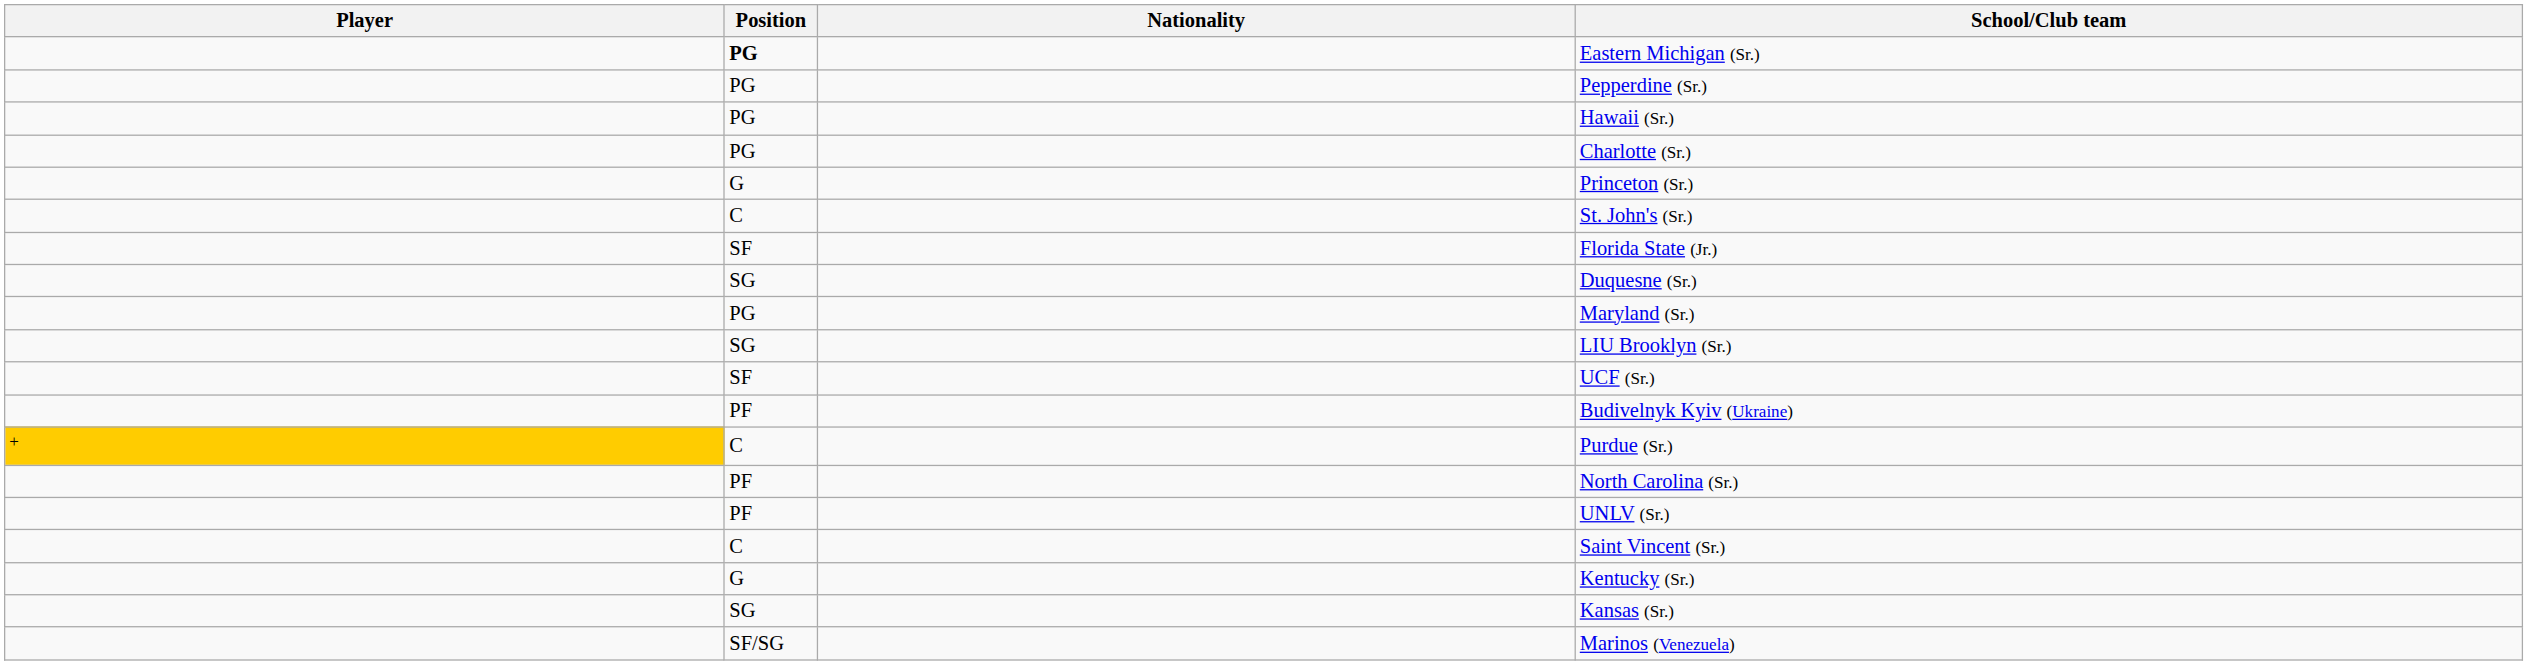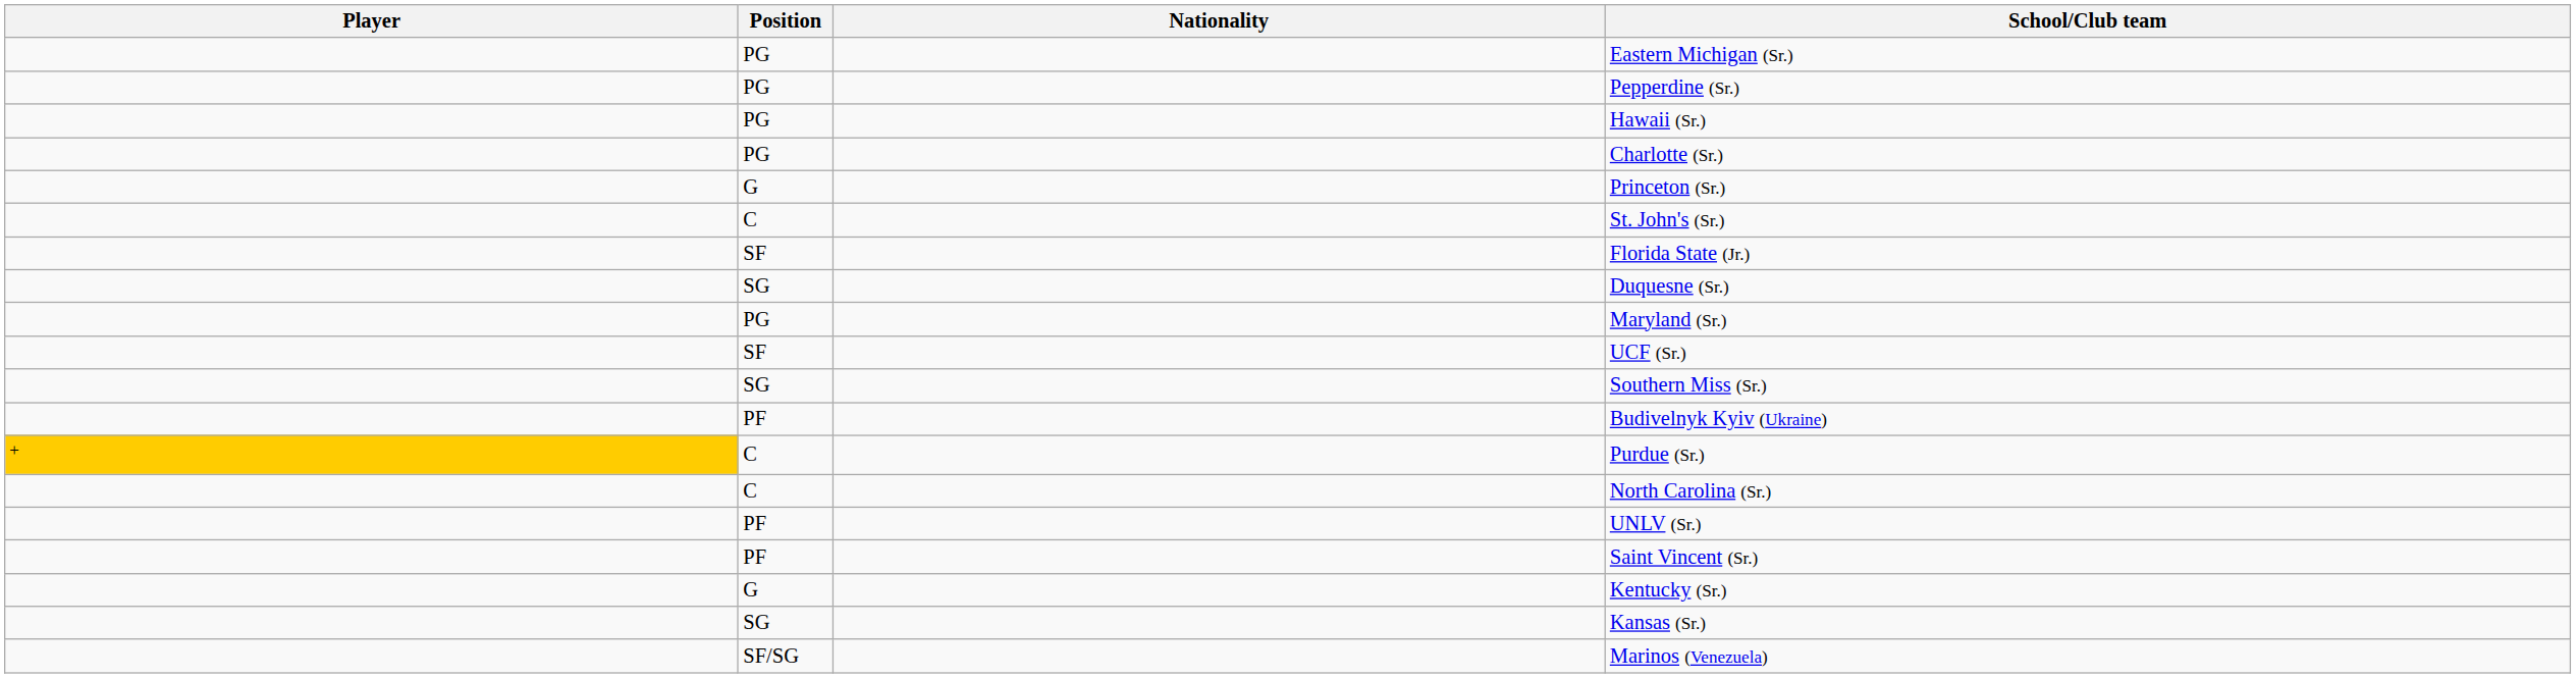Eastern Michigan (Sr.) | Position: bold -> normal
- row: SG | LIU Brooklyn (Sr.)
+ row: SG | Southern Miss (Sr.)
North Carolina (Sr.) | Position: PF -> C
Saint Vincent (Sr.) | Position: C -> PF
